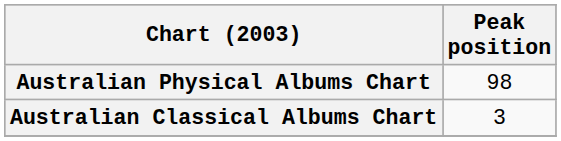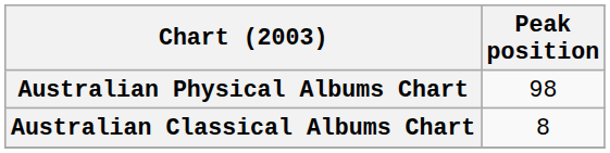Australian Classical Albums Chart | Peak position: 3 -> 8
